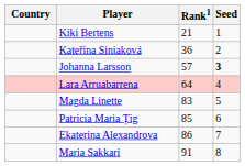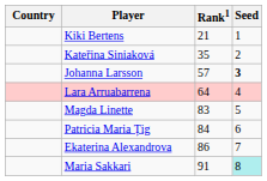Kateřina Siniaková | Rank1: 36 -> 35
Patricia Maria Țig | Rank1: 85 -> 84
Maria Sakkari | Seed: no background -> paleturquoise background
